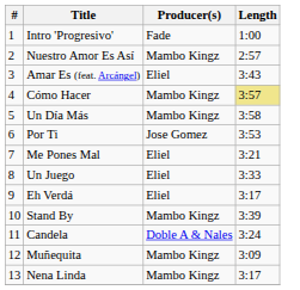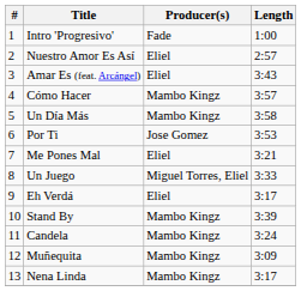Nuestro Amor Es Así | Producer(s): Mambo Kingz -> Eliel
Cómo Hacer | Length: khaki background -> no background
Un Juego | Producer(s): Eliel -> Miguel Torres, Eliel
Candela | Producer(s): Doble A & Nales -> Mambo Kingz
